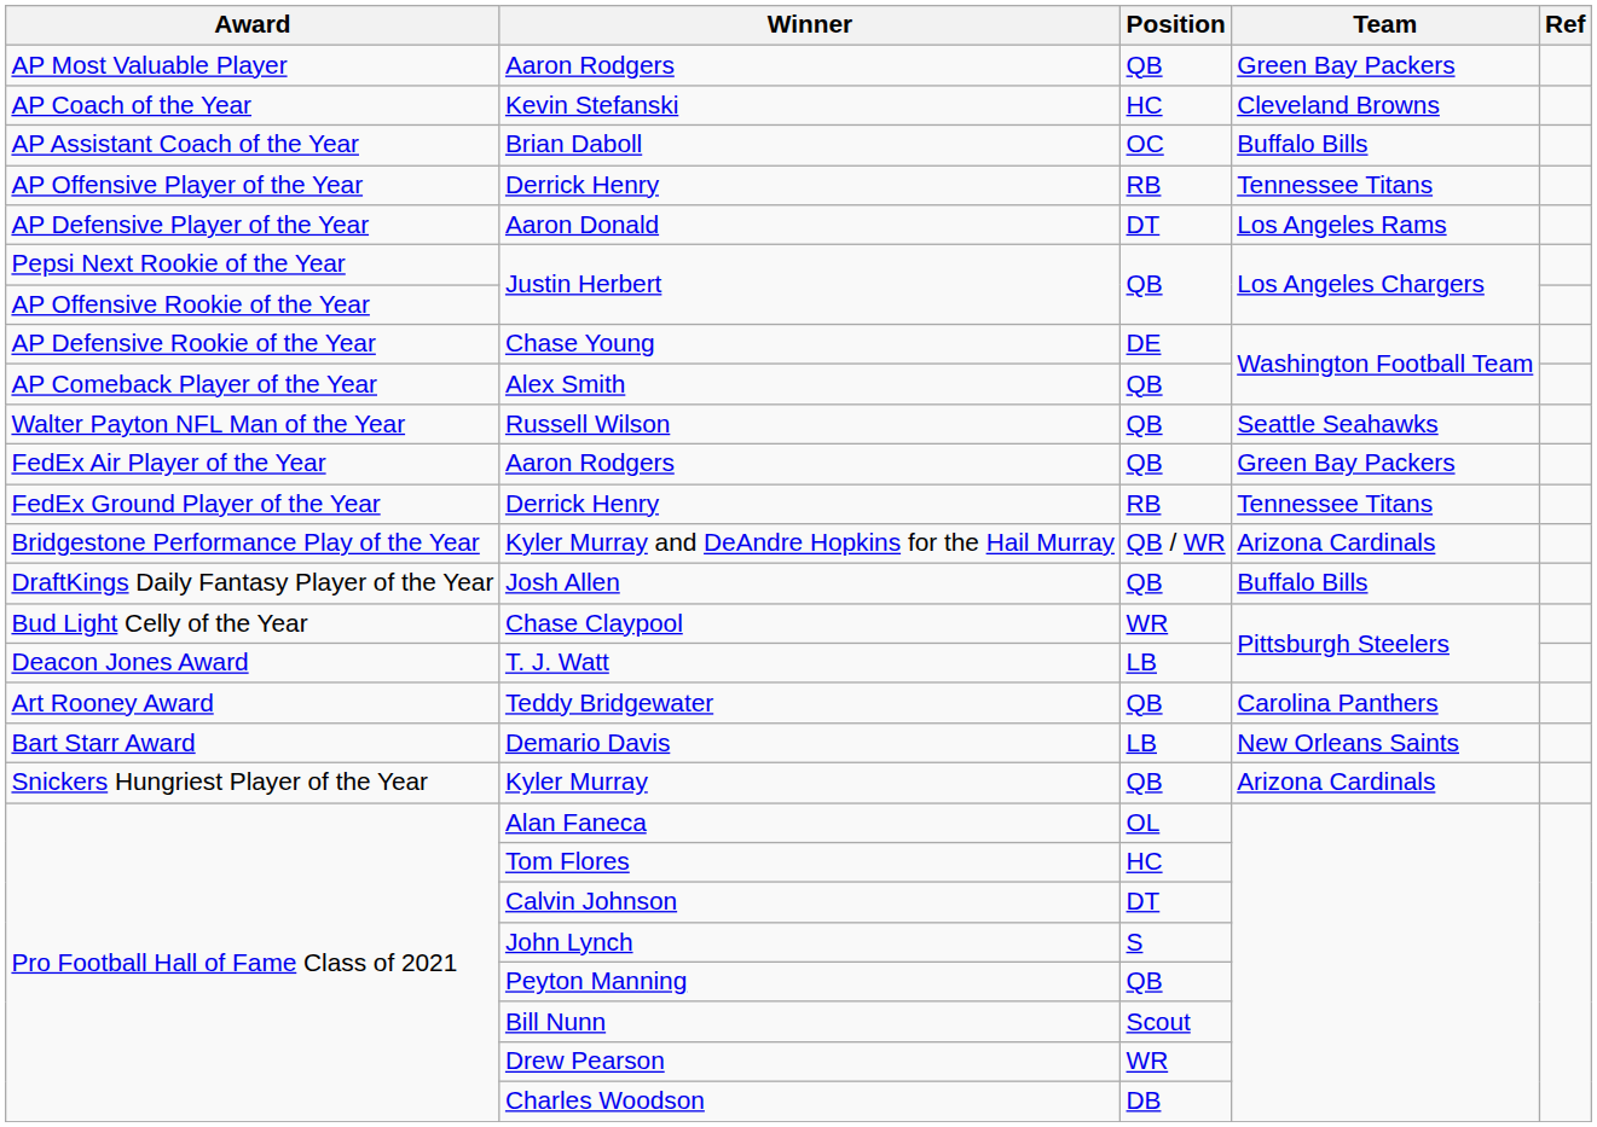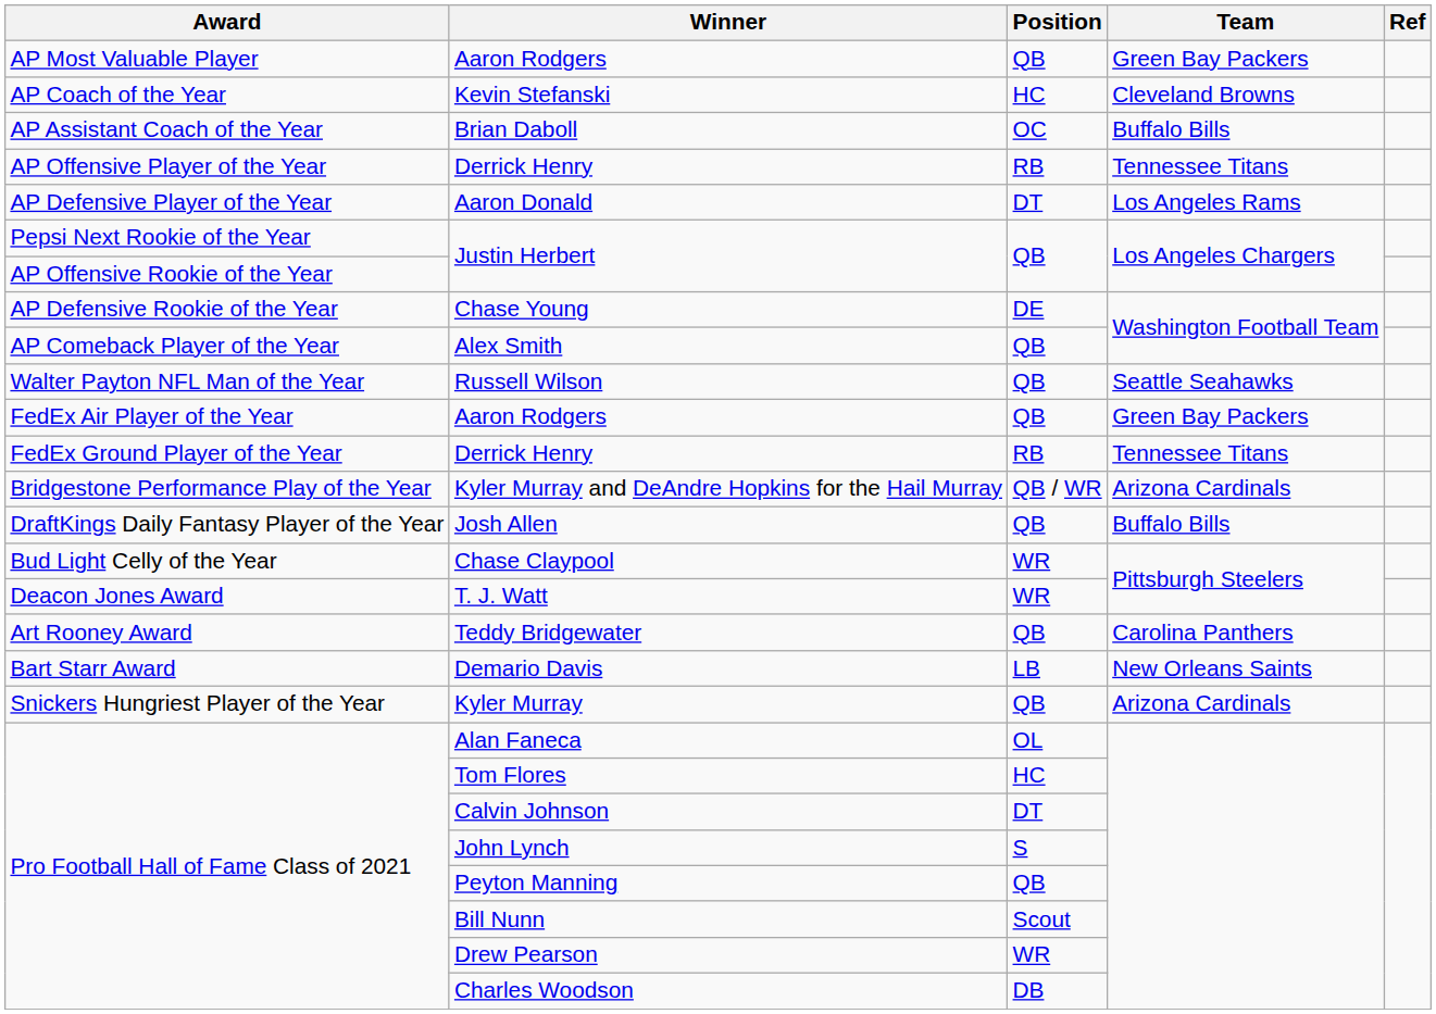T. J. Watt | Position: LB -> WR
